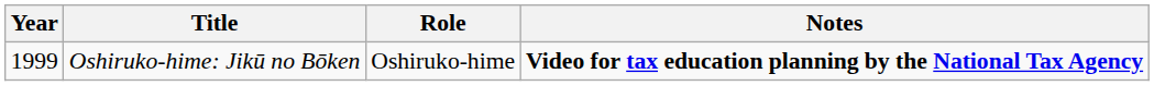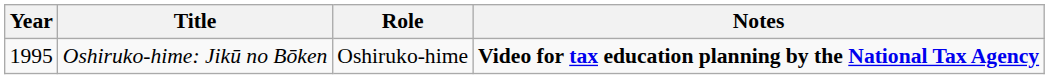Oshiruko-hime: Jikū no Bōken | Year: 1999 -> 1995
